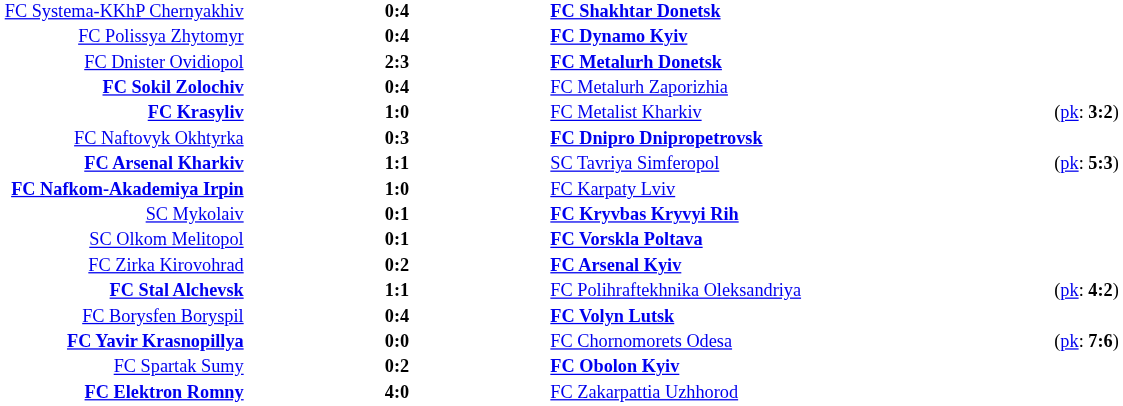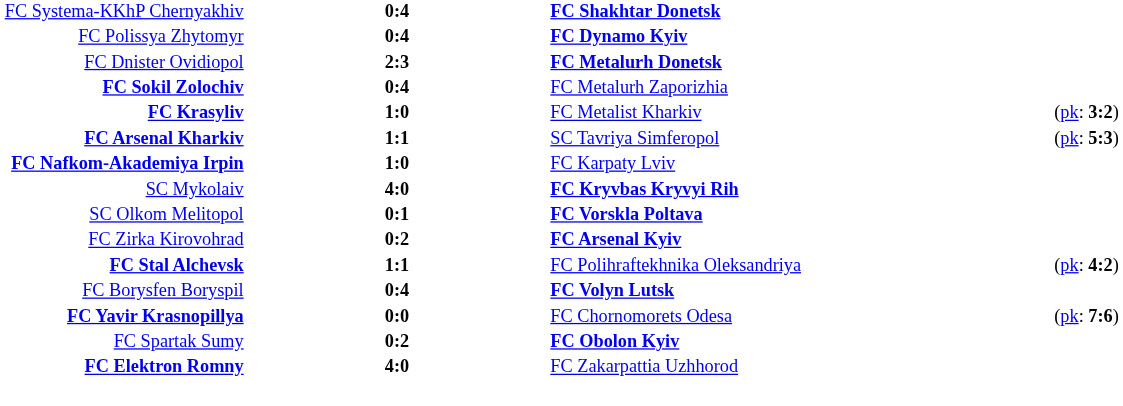- row: FC Naftovyk Okhtyrka | 0:3 | FC Dnipro Dnipropetrovsk
SC Mykolaiv | column 2: 0:1 -> 4:0
